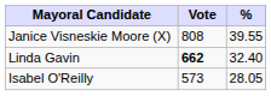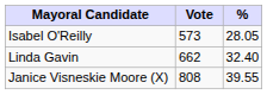rows swapped: Janice Visneskie Moore (X) <-> Isabel O'Reilly
Linda Gavin | Vote: bold -> normal
